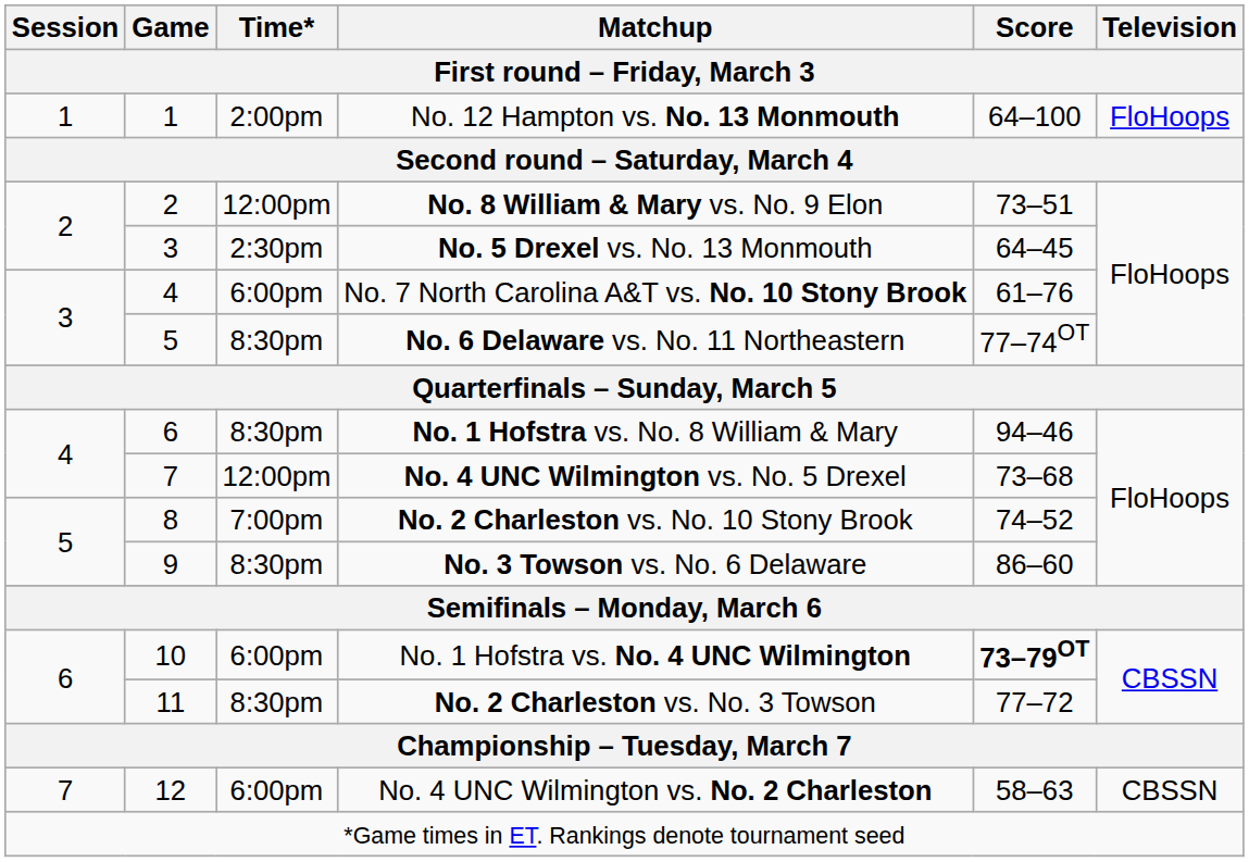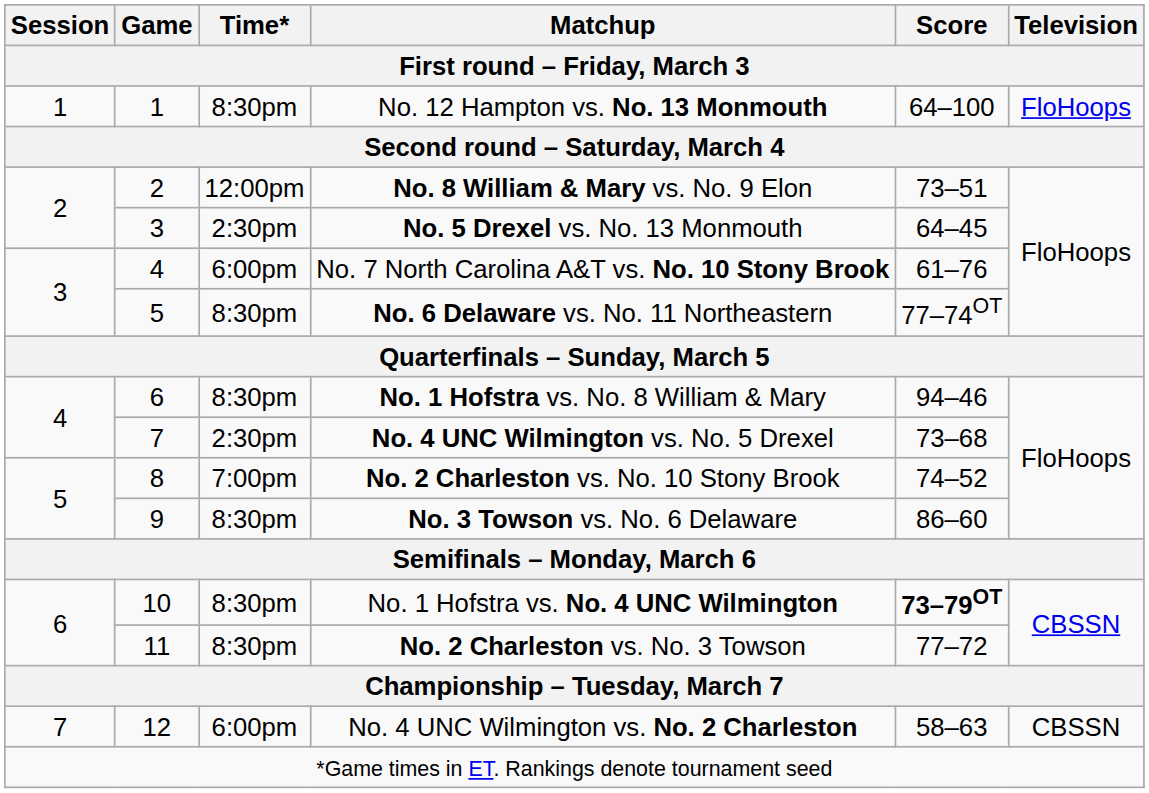No. 12 Hampton vs. No. 13 Monmouth | Time*: 2:00pm -> 8:30pm
No. 4 UNC Wilmington vs. No. 5 Drexel | Time*: 12:00pm -> 2:30pm
No. 1 Hofstra vs. No. 4 UNC Wilmington | Time*: 6:00pm -> 8:30pm
